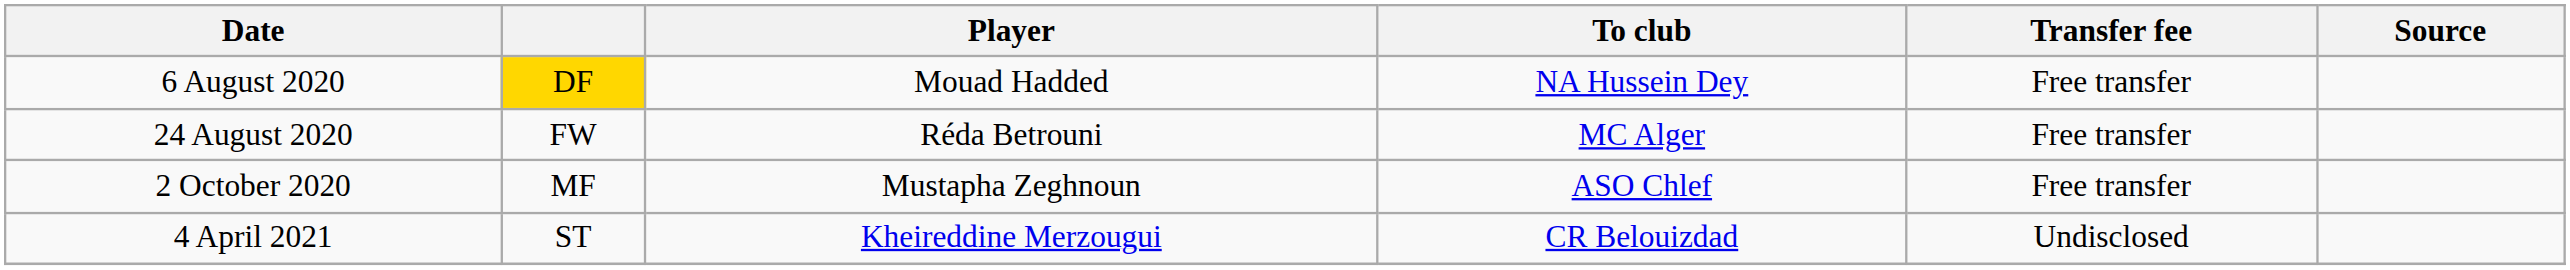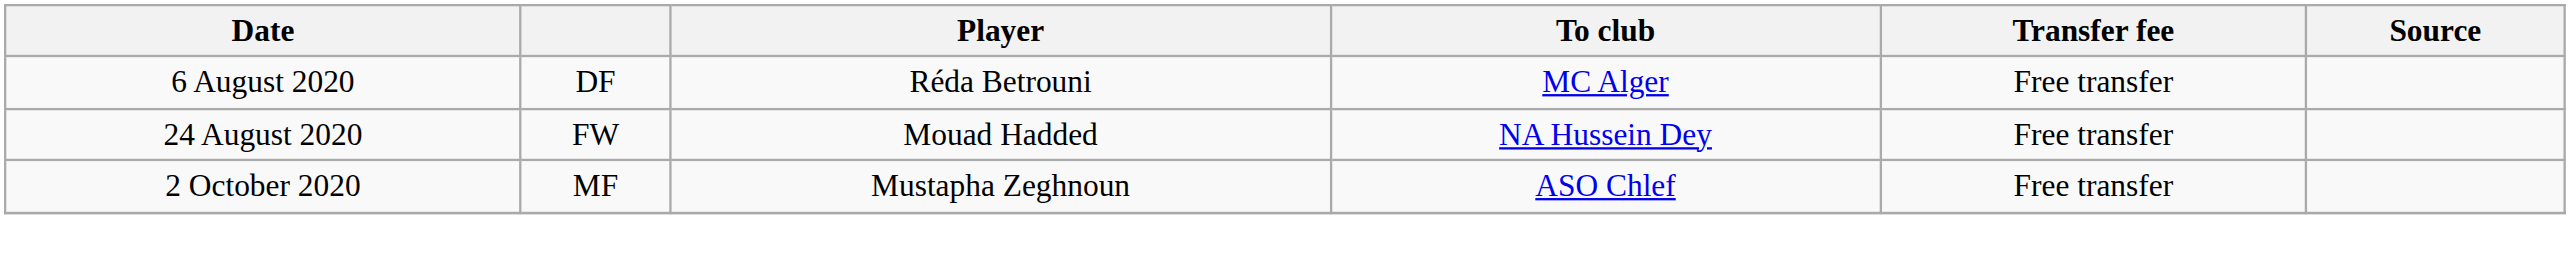6 August 2020 | column 2: gold background -> no background
6 August 2020 | Player: Mouad Hadded -> Réda Betrouni
6 August 2020 | To club: NA Hussein Dey -> MC Alger
24 August 2020 | Player: Réda Betrouni -> Mouad Hadded
24 August 2020 | To club: MC Alger -> NA Hussein Dey
- row: 4 April 2021 | ST | Kheireddine Merzougui | CR Belouizdad | Undisclosed
